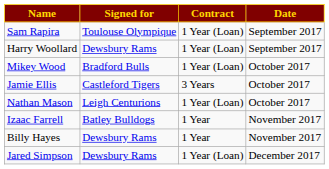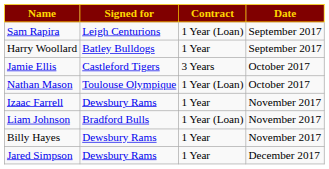Sam Rapira | Signed for: Toulouse Olympique -> Leigh Centurions
Harry Woollard | Signed for: Dewsbury Rams -> Batley Bulldogs
Harry Woollard | Contract: 1 Year (Loan) -> 1 Year
- row: Mikey Wood | Bradford Bulls | 1 Year (Loan) | October 2017
Nathan Mason | Signed for: Leigh Centurions -> Toulouse Olympique
Izaac Farrell | Signed for: Batley Bulldogs -> Dewsbury Rams
+ row: Liam Johnson | Bradford Bulls | 1 Year (Loan) | November 2017
Jared Simpson | Contract: 1 Year (Loan) -> 1 Year
